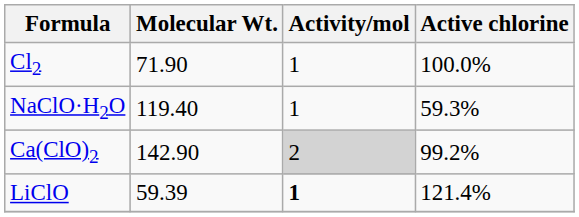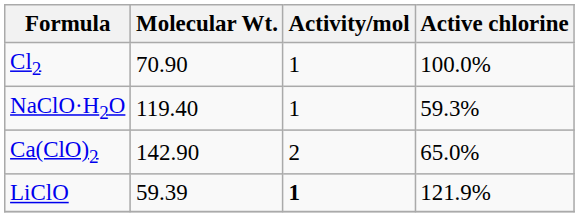Cl2 | Molecular Wt.: 71.90 -> 70.90
Ca(ClO)2 | Activity/mol: lightgrey background -> no background
Ca(ClO)2 | Active chlorine: 99.2% -> 65.0%
LiClO | Active chlorine: 121.4% -> 121.9%
